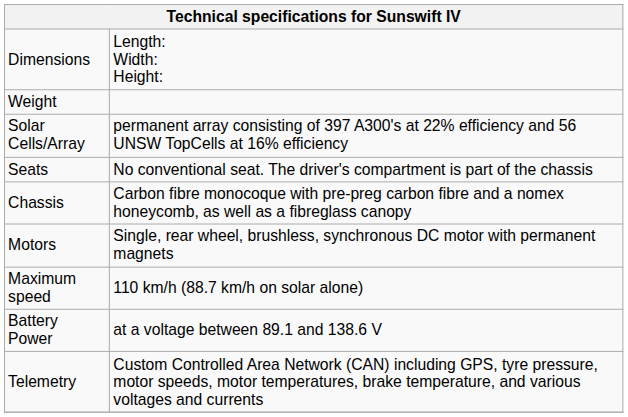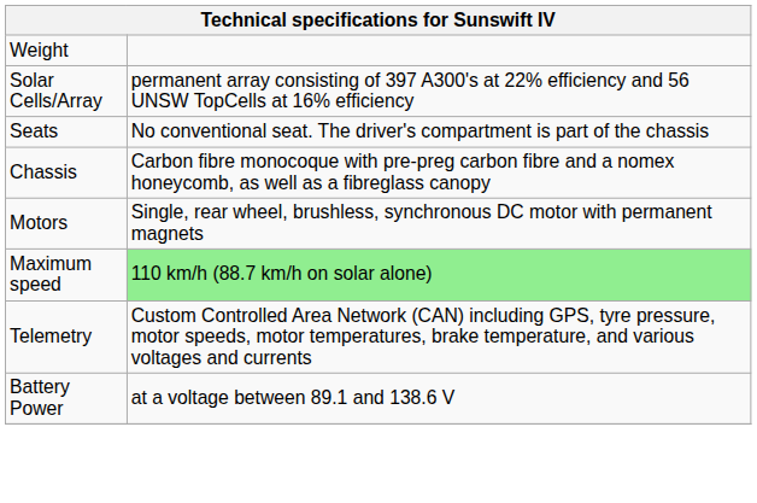- row: Dimensions | Length: Width: Height:
Maximum speed | column 2: no background -> lightgreen background
rows swapped: Battery Power <-> Telemetry
